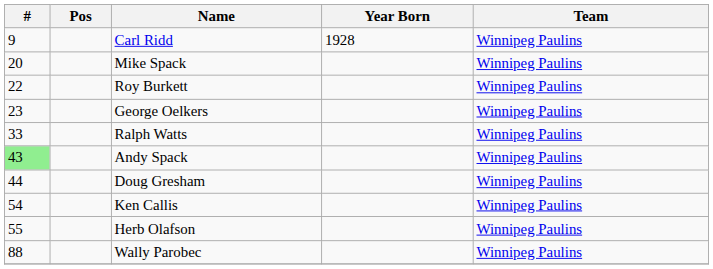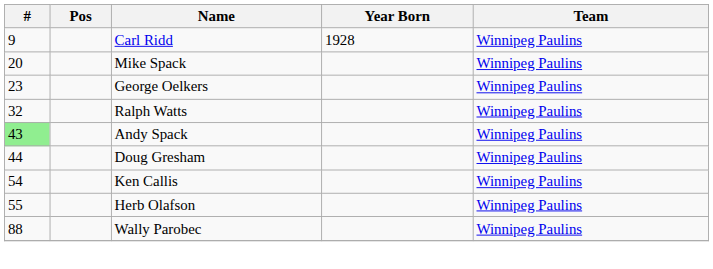- row: 22 | Roy Burkett | Winnipeg Paulins
Ralph Watts | #: 33 -> 32
